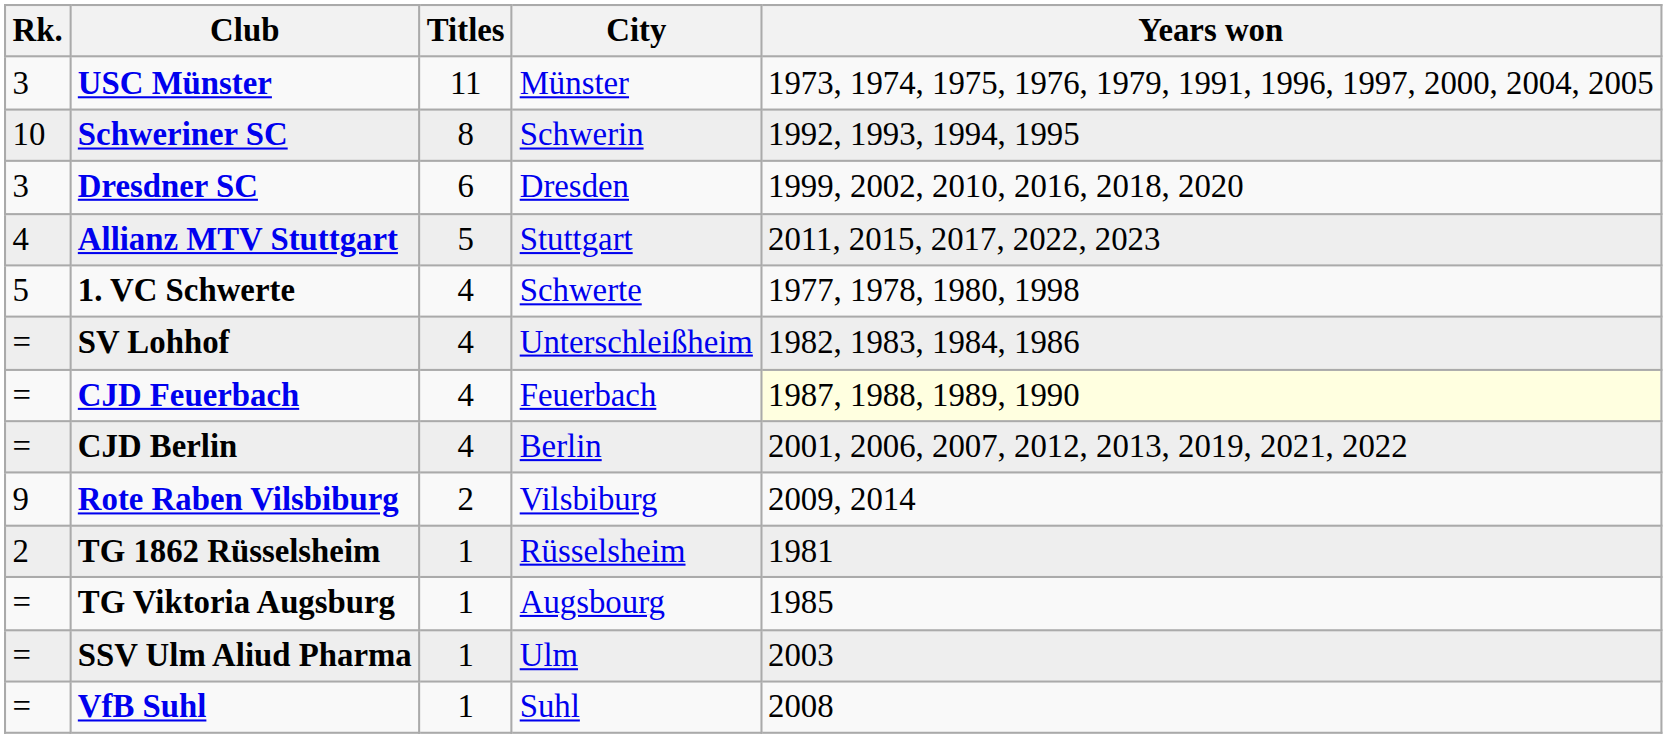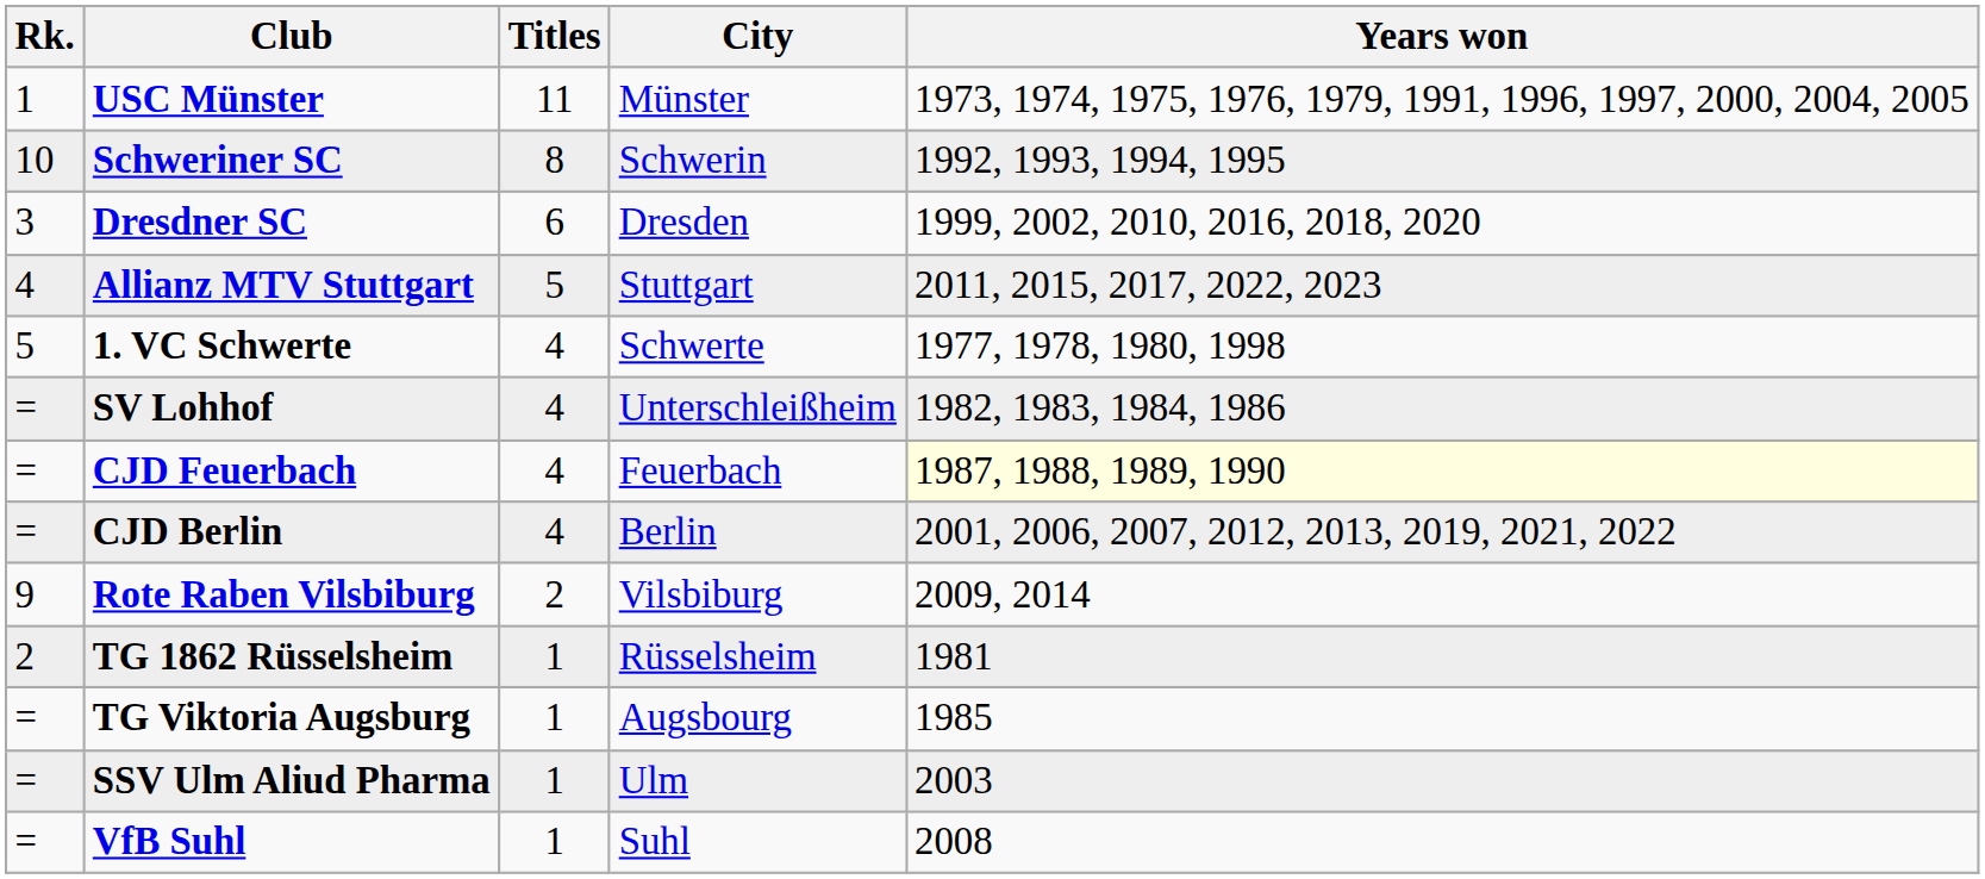USC Münster | Rk.: 3 -> 1
